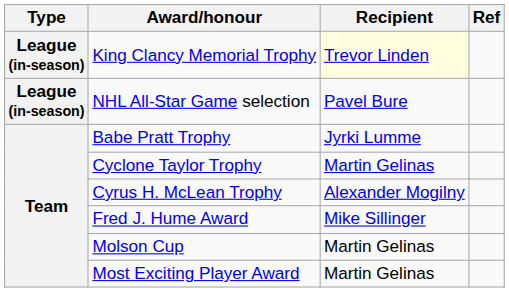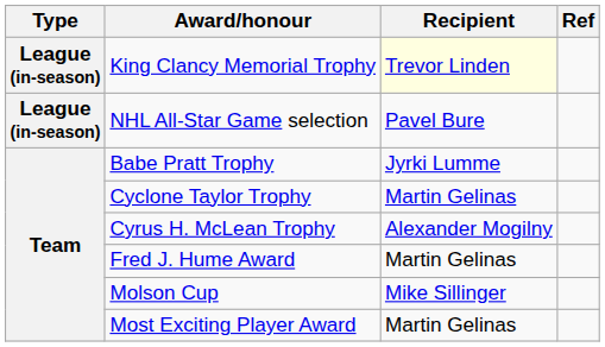Fred J. Hume Award | Recipient: Mike Sillinger -> Martin Gelinas
Molson Cup | Recipient: Martin Gelinas -> Mike Sillinger
